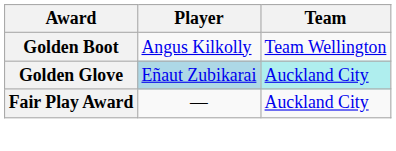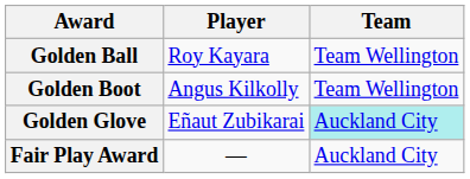+ row: Golden Ball | Roy Kayara | Team Wellington
Golden Glove | Player: lightblue background -> no background
